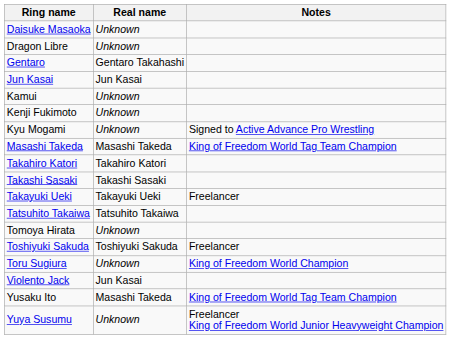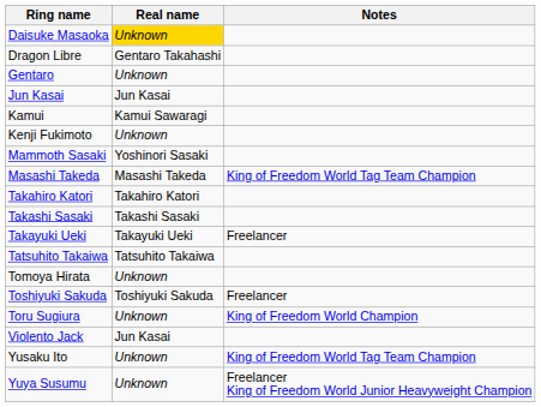Daisuke Masaoka | Real name: no background -> gold background
Dragon Libre | Real name: Unknown -> Gentaro Takahashi
Gentaro | Real name: Gentaro Takahashi -> Unknown
Kamui | Real name: Unknown -> Kamui Sawaragi
- row: Kyu Mogami | Unknown | Signed to Active Advance Pro Wrestling
+ row: Mammoth Sasaki | Yoshinori Sasaki
Yusaku Ito | Real name: Masashi Takeda -> Unknown
